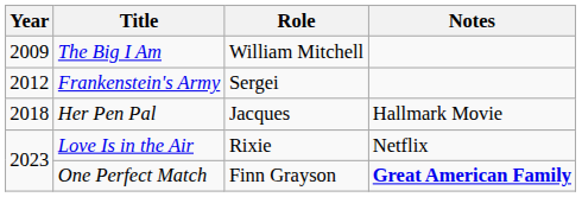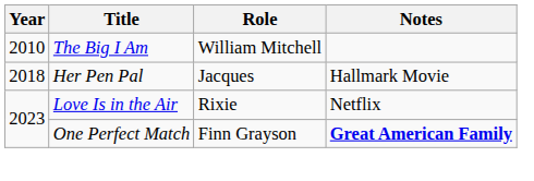The Big I Am | Year: 2009 -> 2010
- row: 2012 | Frankenstein's Army | Sergei
